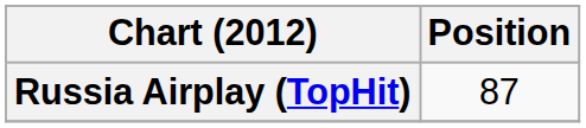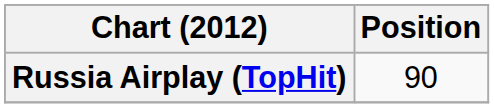Russia Airplay (TopHit) | Position: 87 -> 90
